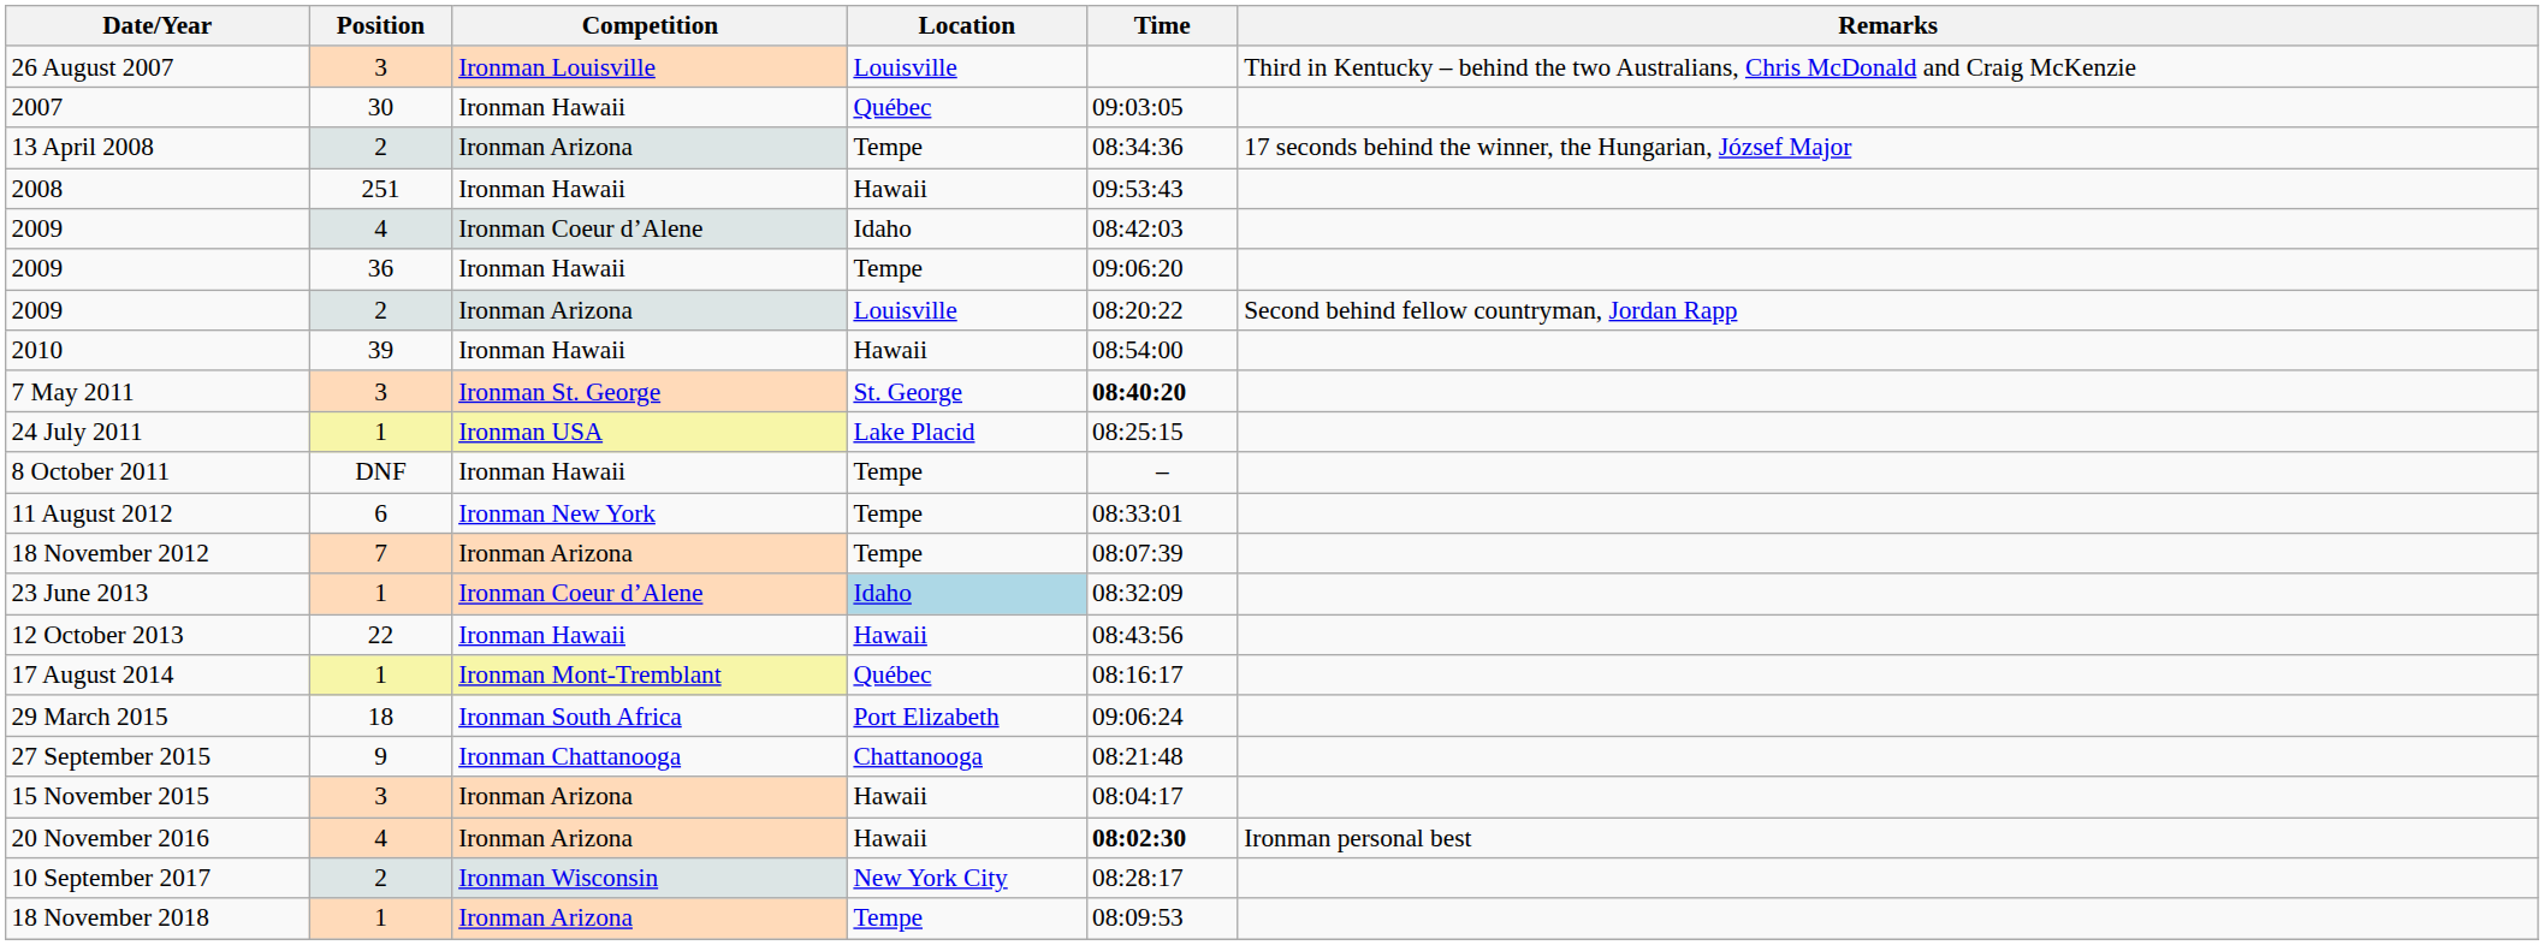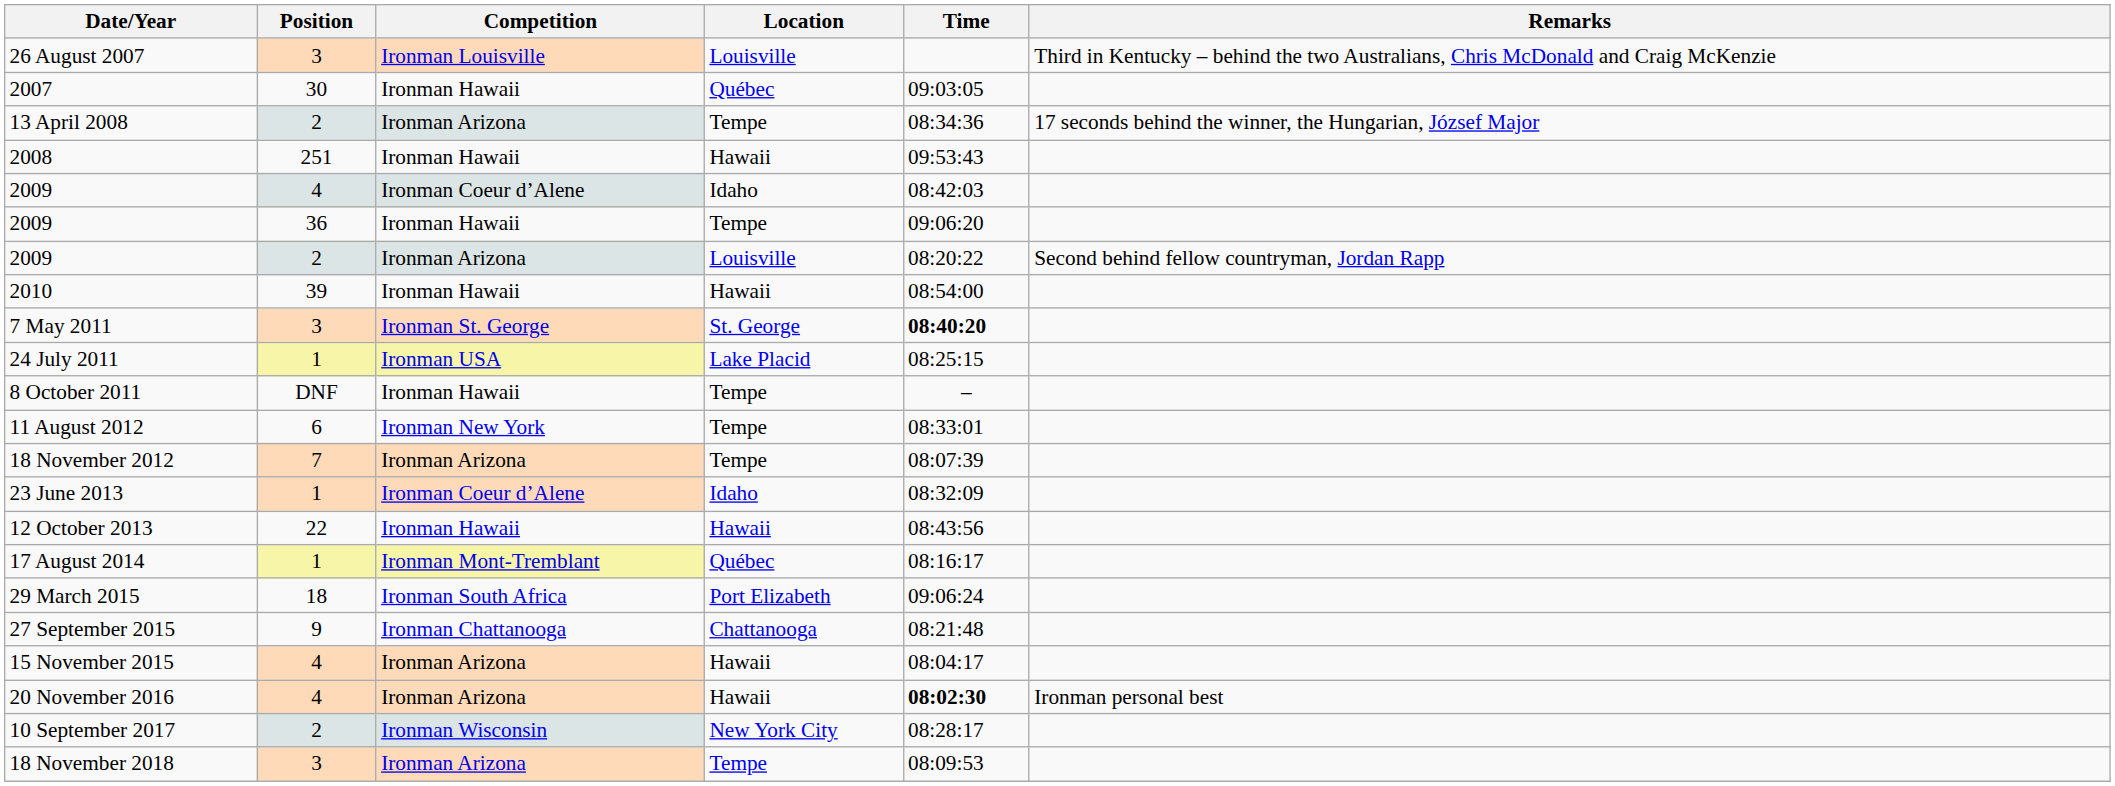23 June 2013 | Location: lightblue background -> no background
15 November 2015 | Position: 3 -> 4
18 November 2018 | Position: 1 -> 3
